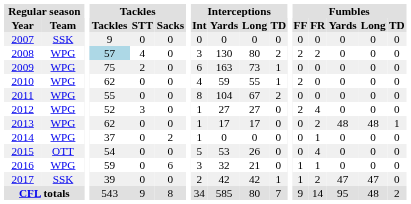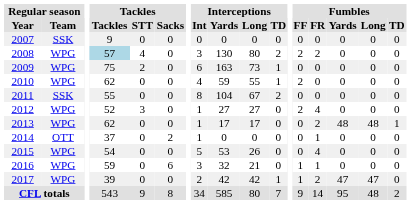2011 | Regular season / Team: WPG -> SSK
2014 | Regular season / Team: WPG -> OTT
2015 | Regular season / Team: OTT -> WPG
2017 | Regular season / Team: SSK -> WPG
